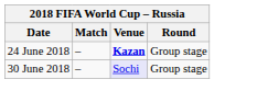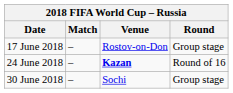+ row: 17 June 2018 | – | Rostov-on-Don | Group stage
24 June 2018 | Round: Group stage -> Round of 16
30 June 2018 | Venue: lavender background -> no background
